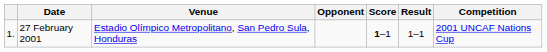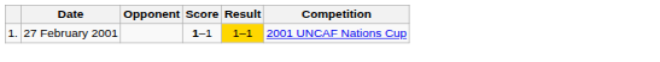- column: Venue | Estadio Olímpico Metropolitano, San Pedro Sula, Honduras
27 February 2001 | Result: no background -> gold background
